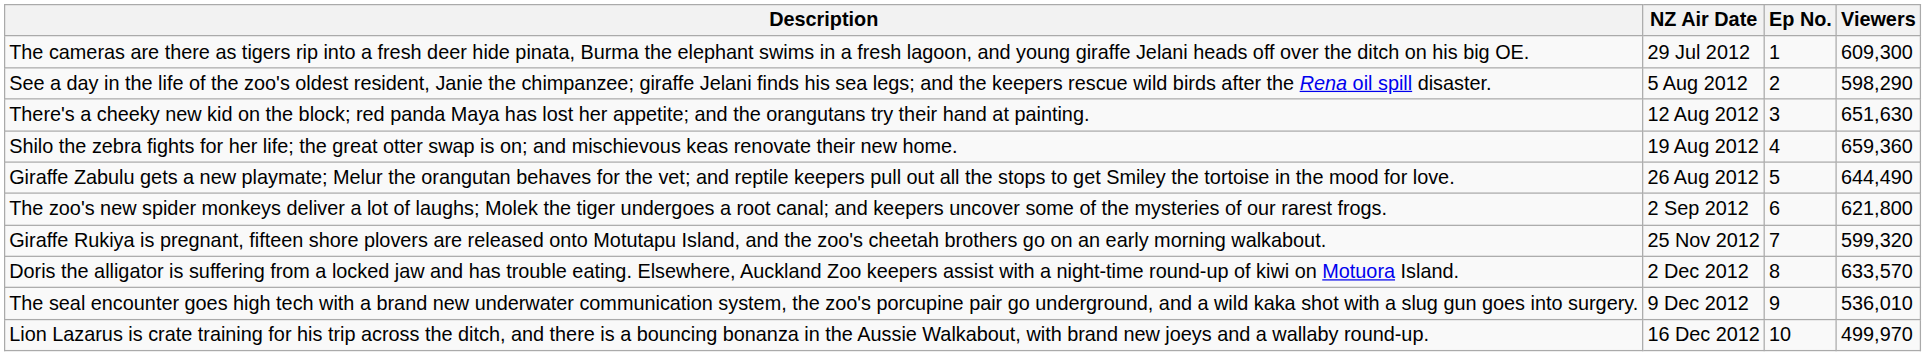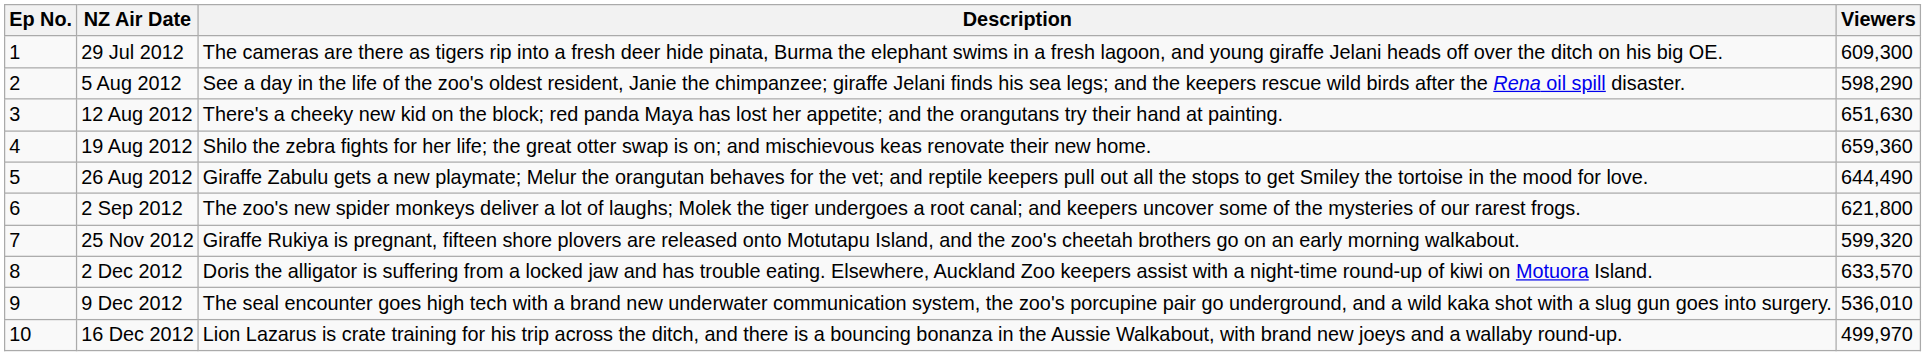columns swapped: Ep No. <-> Description
